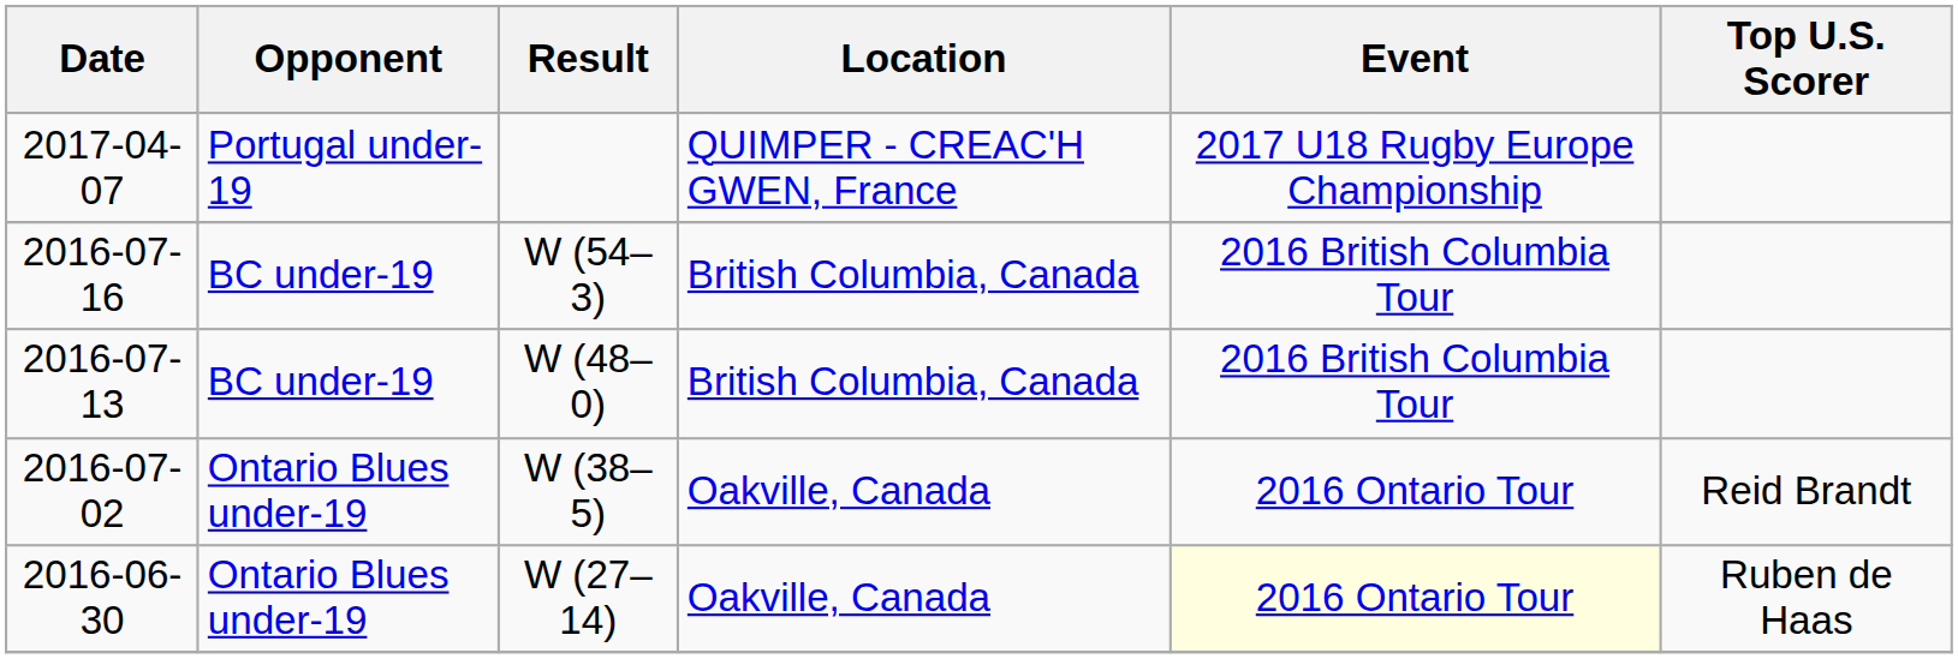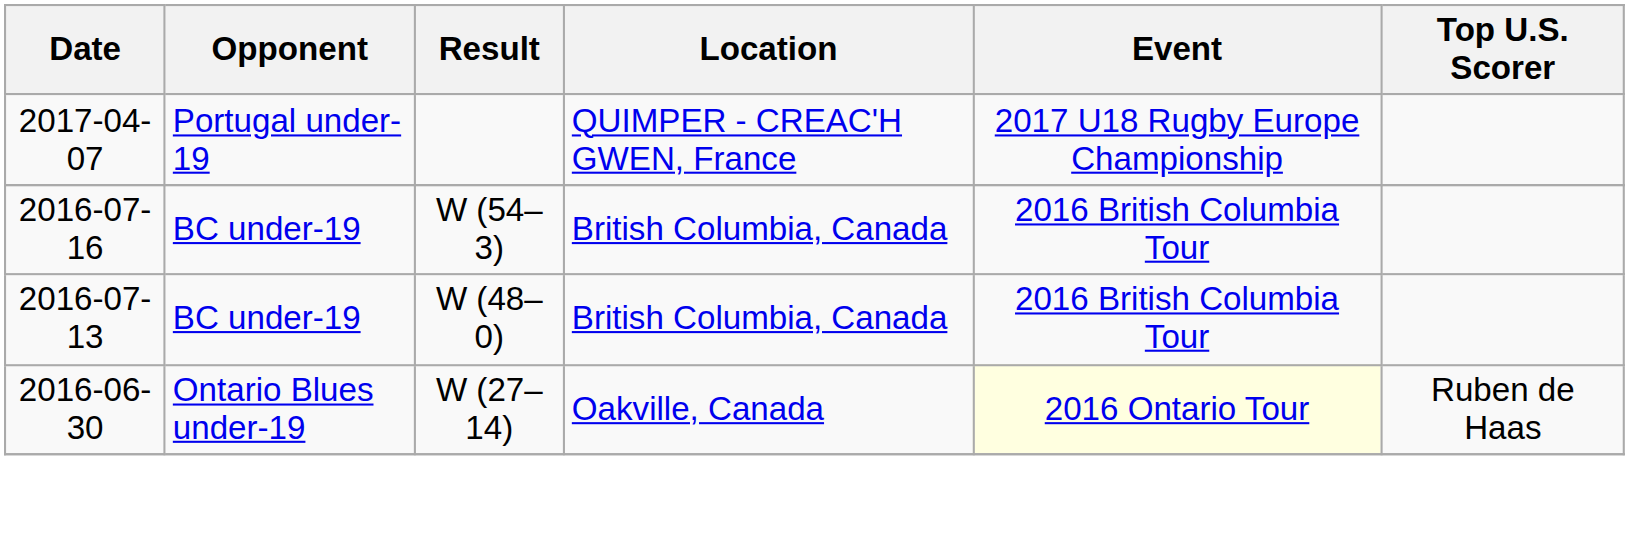- row: 2016-07-02 | Ontario Blues under-19 | W (38–5) | Oakville, Canada | 2016 Ontario Tour | Reid Brandt
